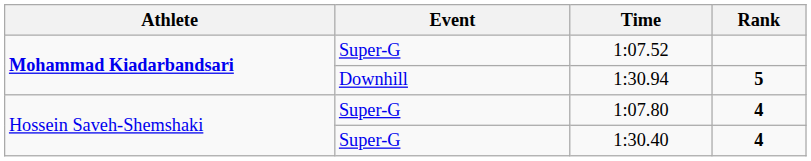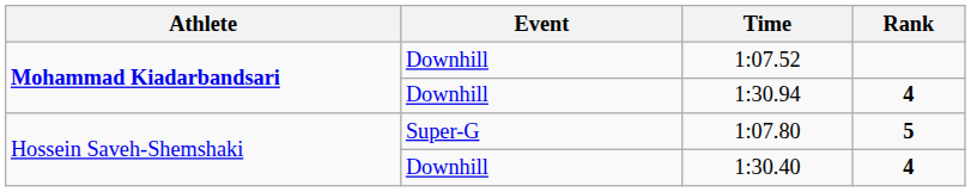1:07.52 | Event: Super-G -> Downhill
1:30.94 | Rank: 5 -> 4
1:07.80 | Rank: 4 -> 5
1:30.40 | Event: Super-G -> Downhill
